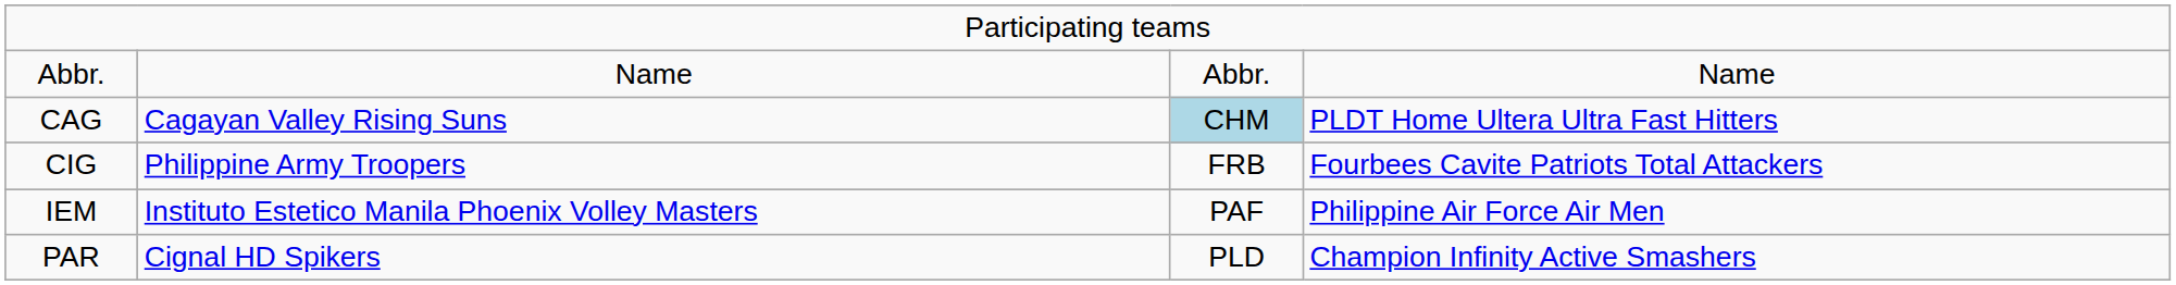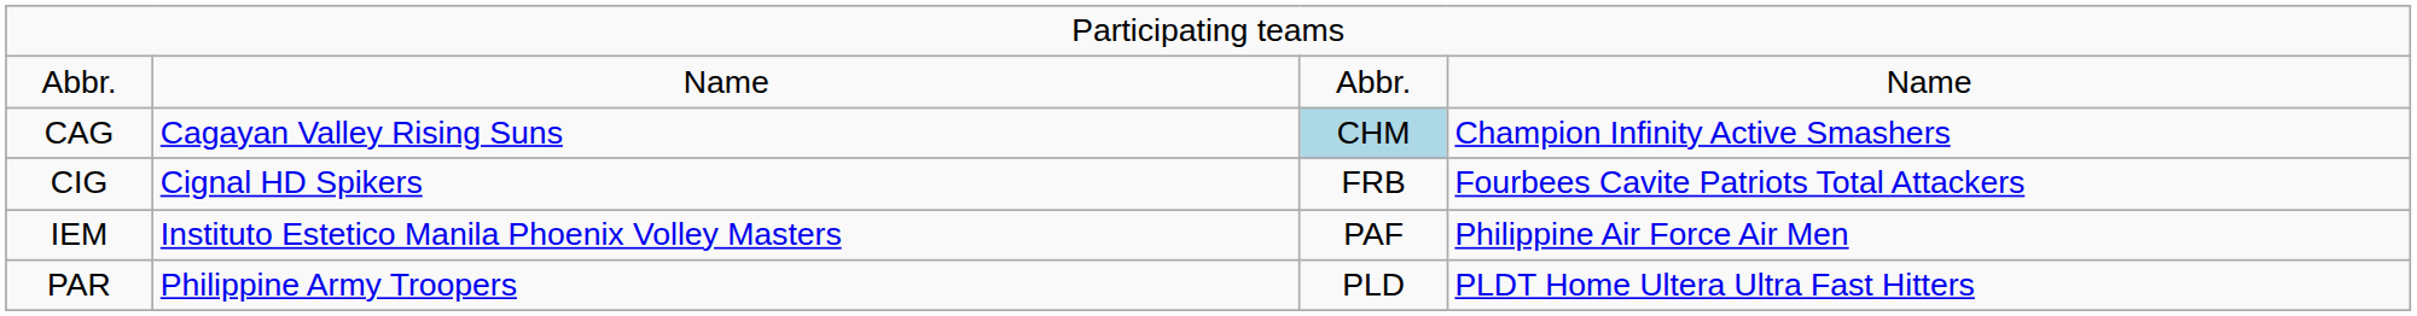CAG | column 4: PLDT Home Ultera Ultra Fast Hitters -> Champion Infinity Active Smashers
CIG | column 2: Philippine Army Troopers -> Cignal HD Spikers
PAR | column 2: Cignal HD Spikers -> Philippine Army Troopers
PAR | column 4: Champion Infinity Active Smashers -> PLDT Home Ultera Ultra Fast Hitters
